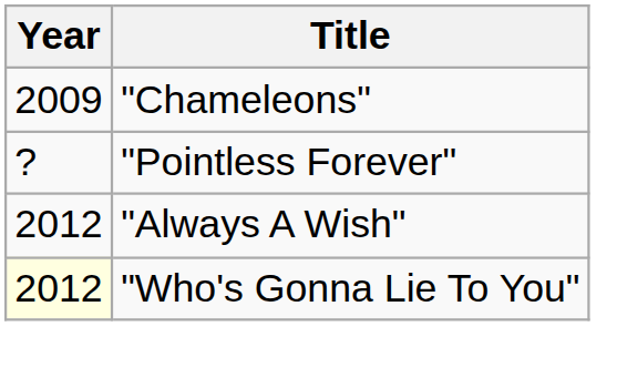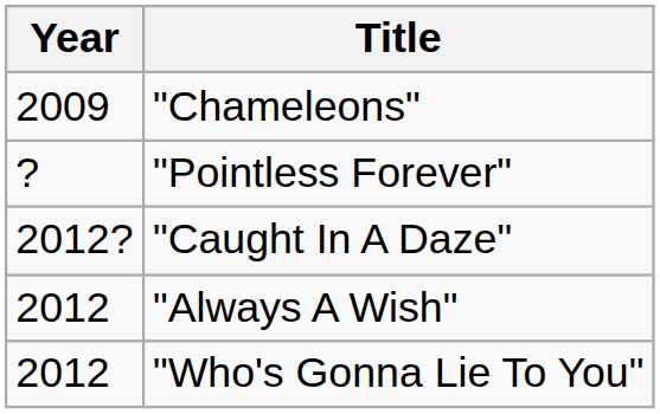+ row: 2012? | "Caught In A Daze"
"Who's Gonna Lie To You" | Year: lightyellow background -> no background
